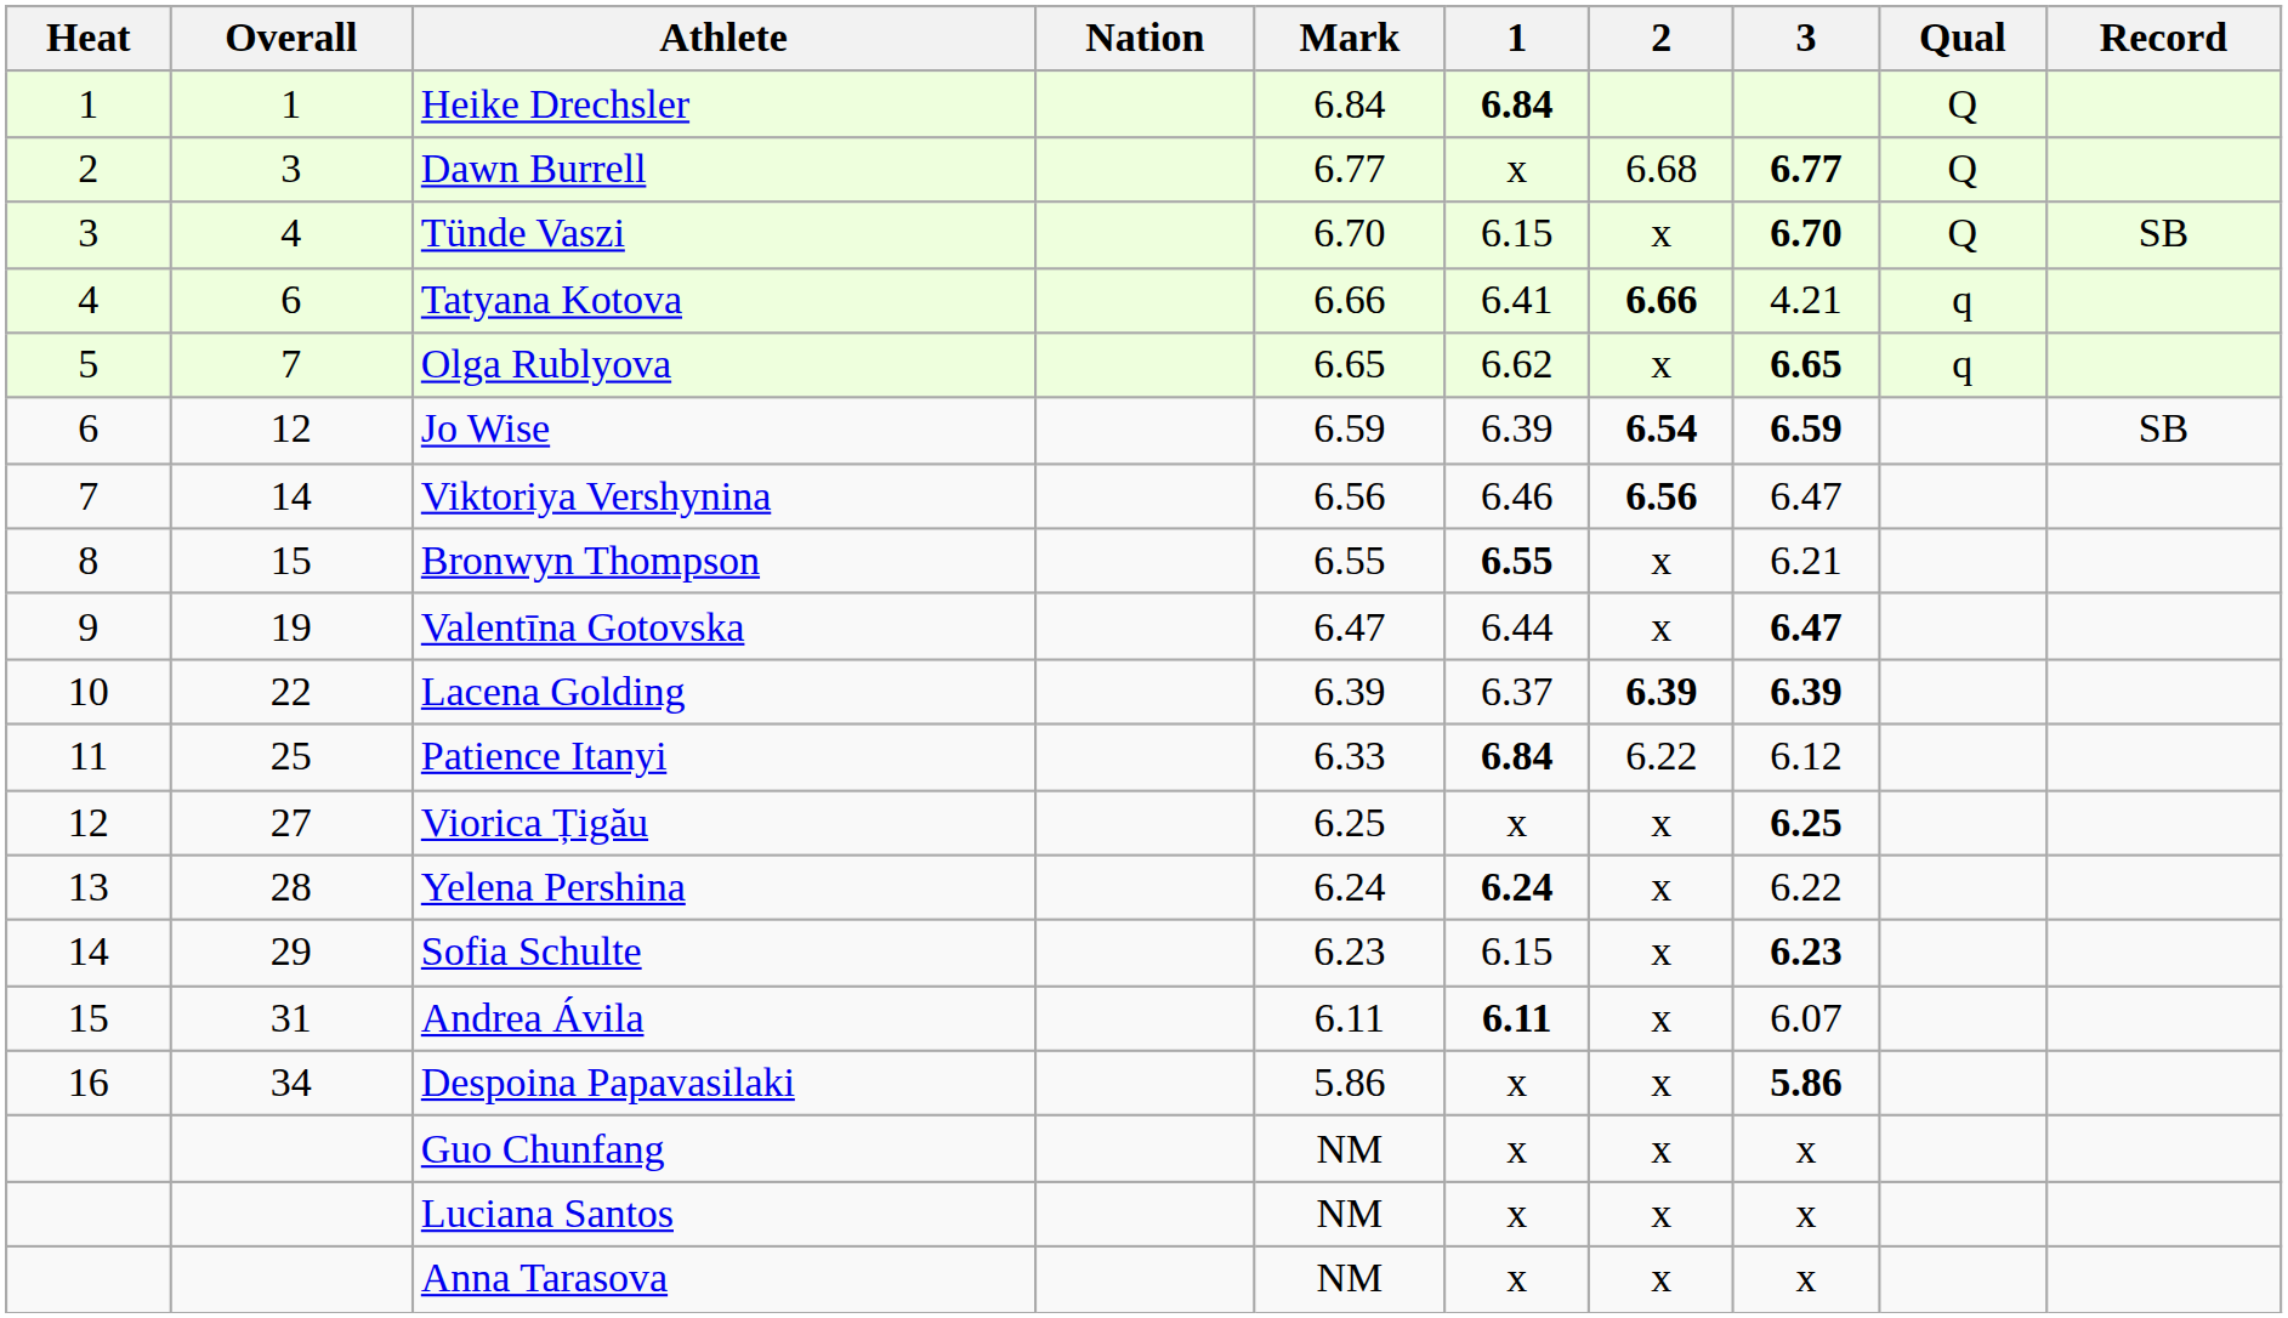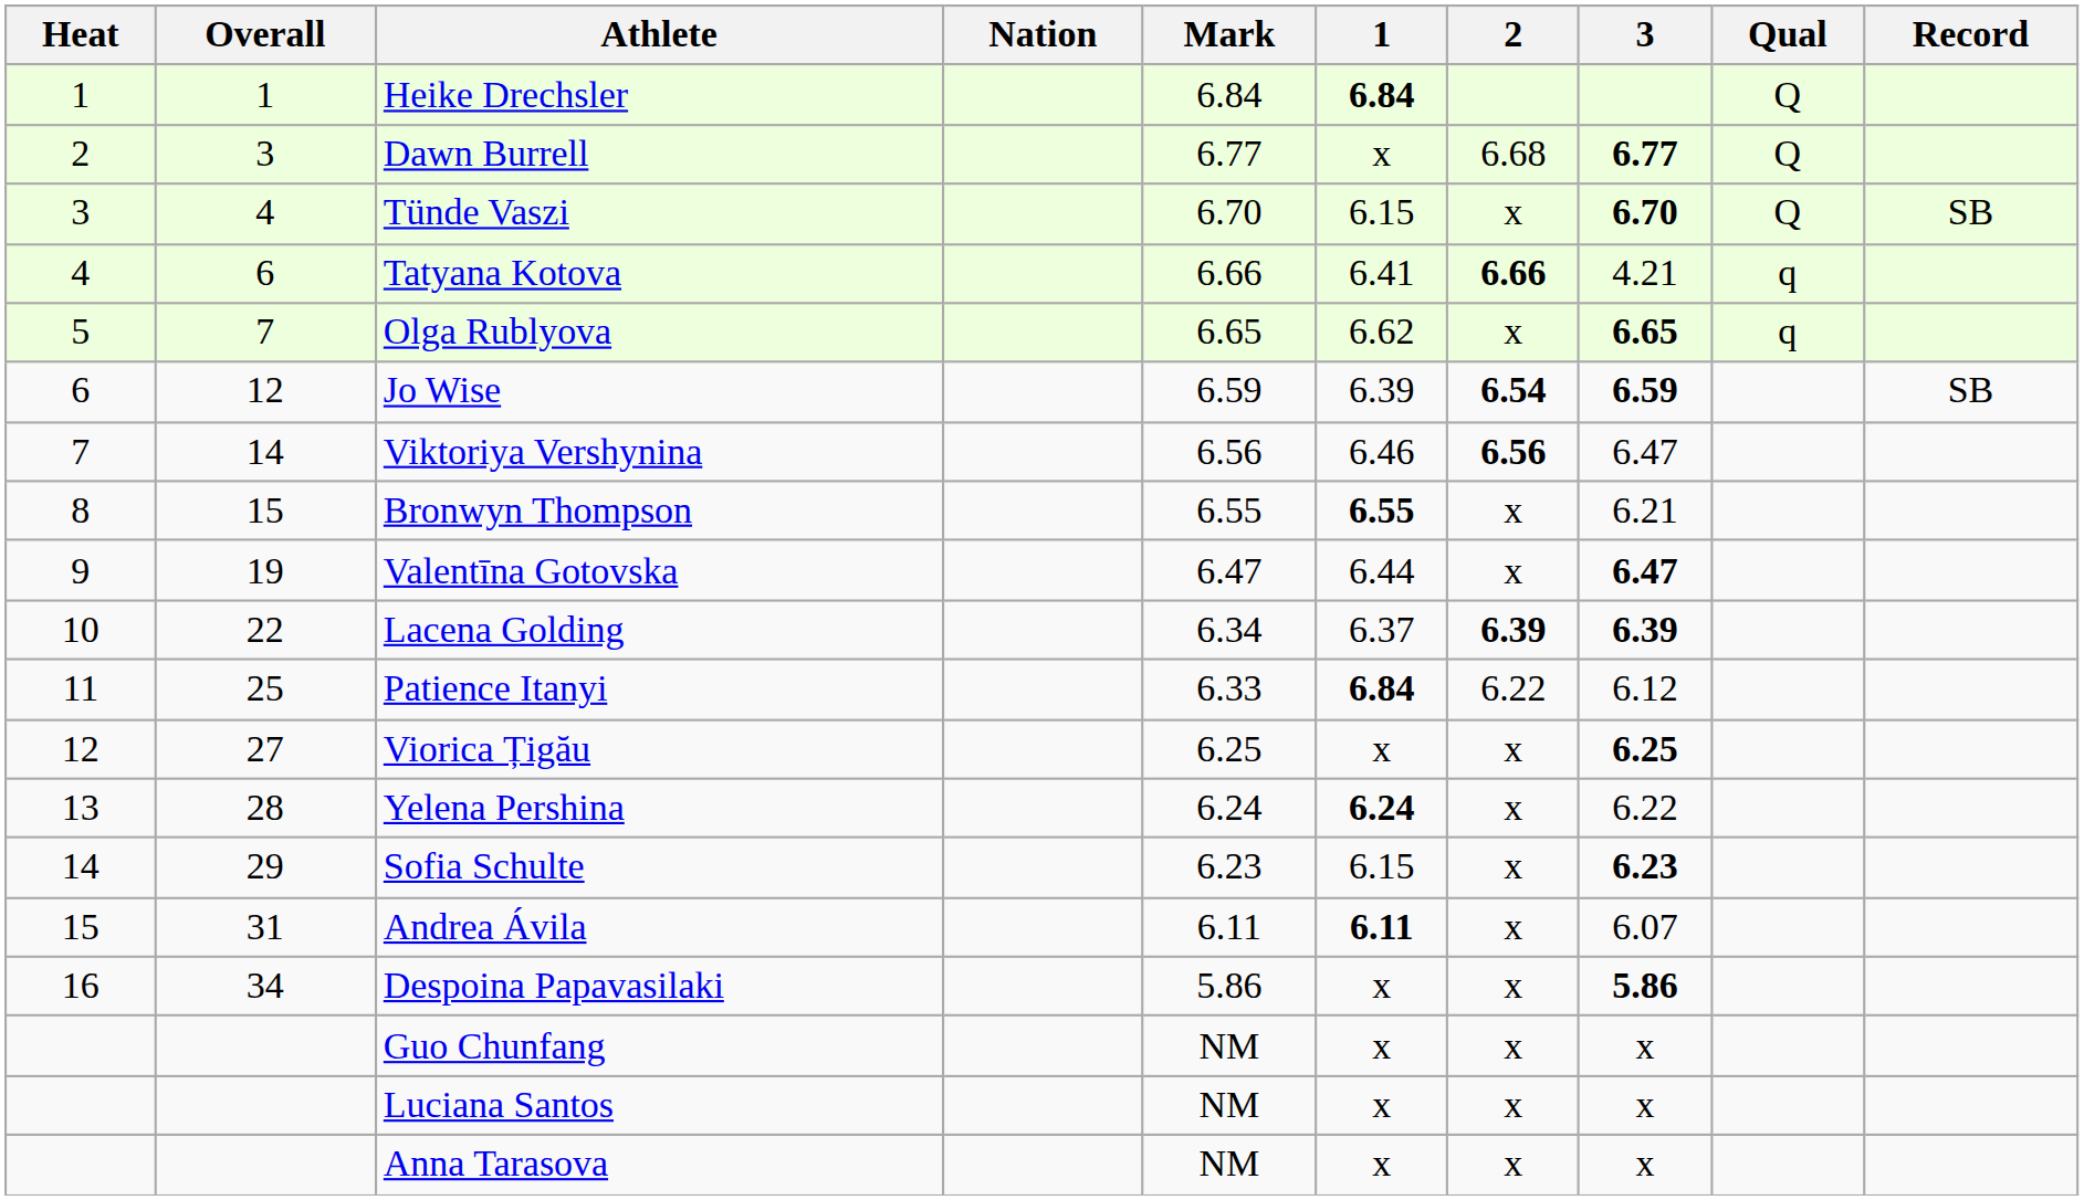Lacena Golding | Mark: 6.39 -> 6.34
